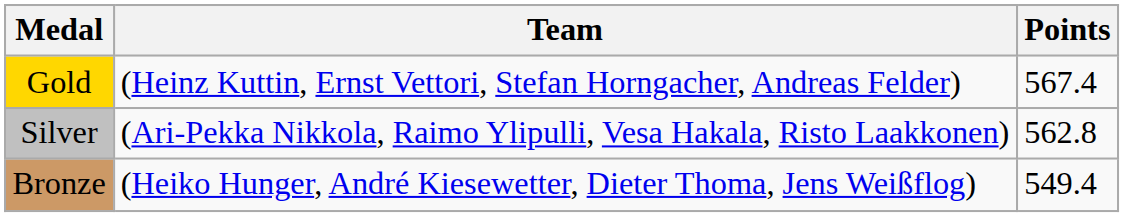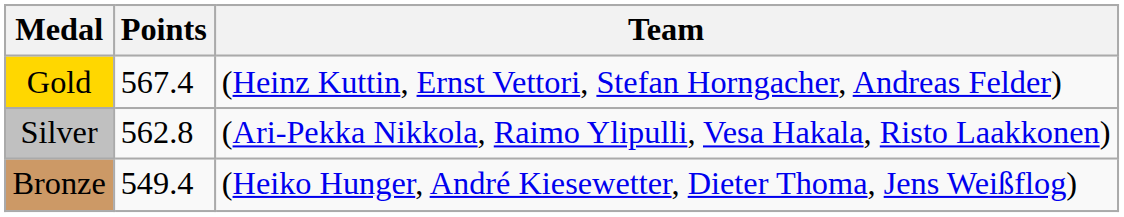columns swapped: Team <-> Points
